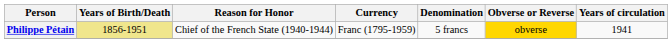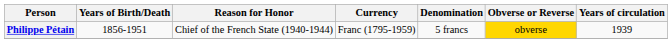Philippe Pétain | Years of Birth/Death: khaki background -> no background
Philippe Pétain | Years of circulation: 1941 -> 1939
